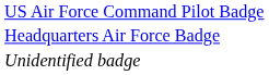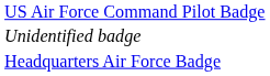rows swapped: Headquarters Air Force Badge <-> Unidentified badge
